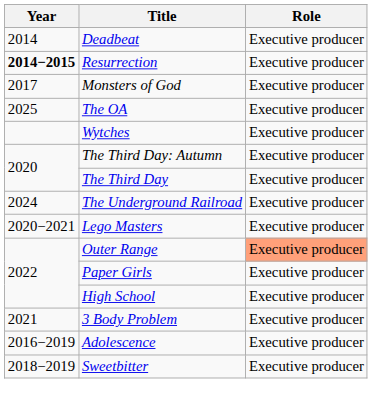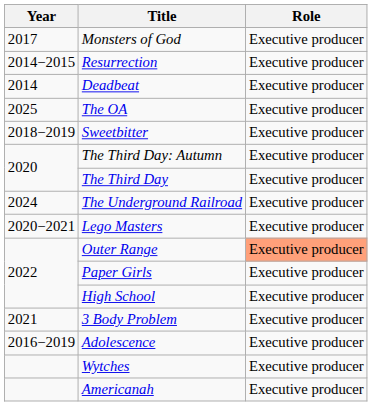rows swapped: Deadbeat <-> Monsters of God
Resurrection | Year: bold -> normal
rows swapped: Sweetbitter <-> Wytches
+ row: Americanah | Executive producer
